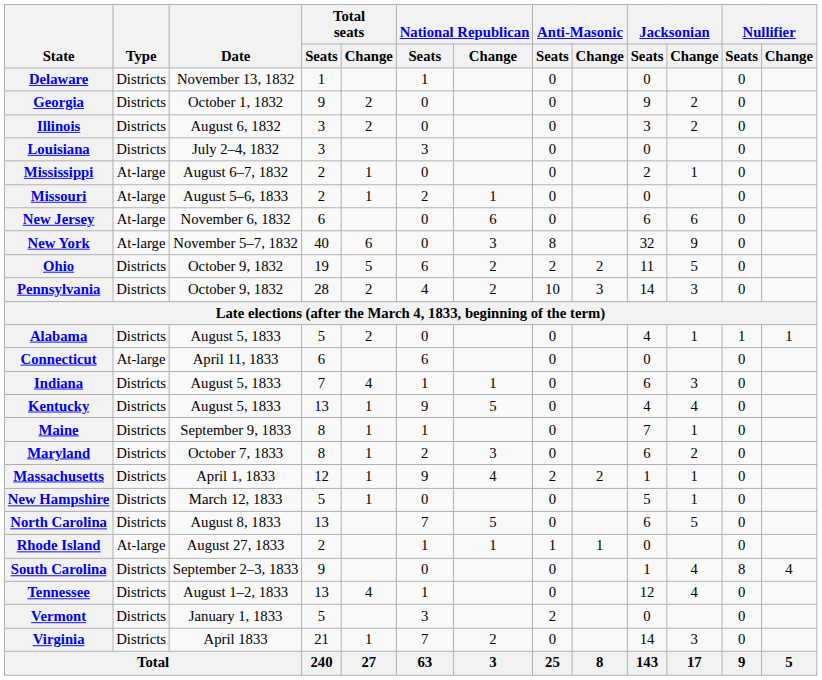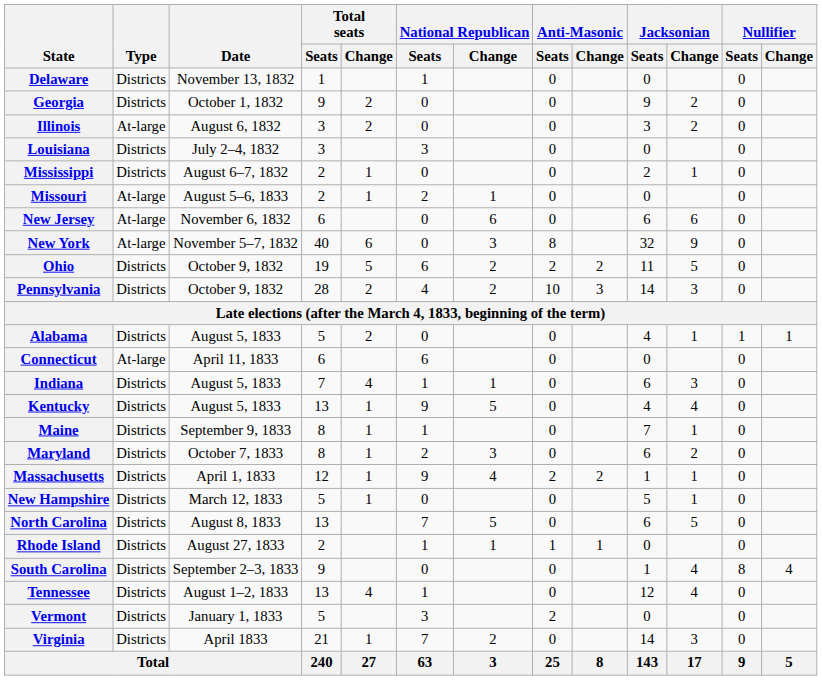Illinois | Type: Districts -> At-large
Mississippi | Type: At-large -> Districts
Rhode Island | Type: At-large -> Districts
